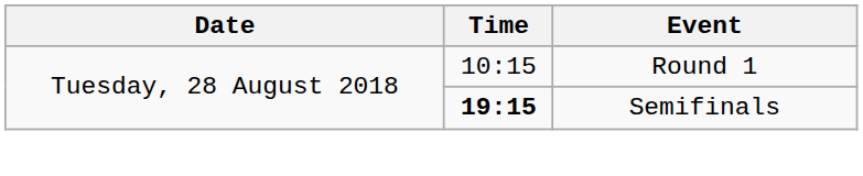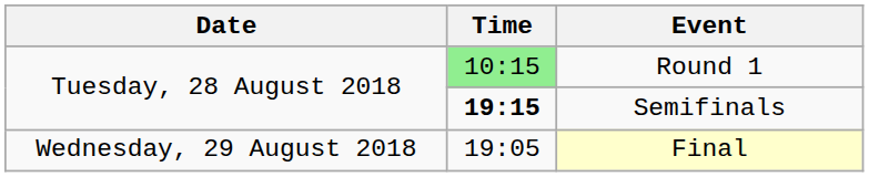Round 1 | Time: no background -> lightgreen background
+ row: Wednesday, 29 August 2018 | 19:05 | Final
